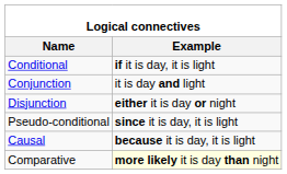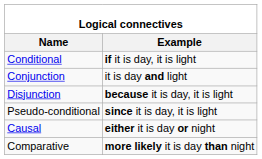Disjunction | Example: either it is day or night -> because it is day, it is light
Causal | Example: because it is day, it is light -> either it is day or night
Comparative | Example: lightyellow background -> no background
